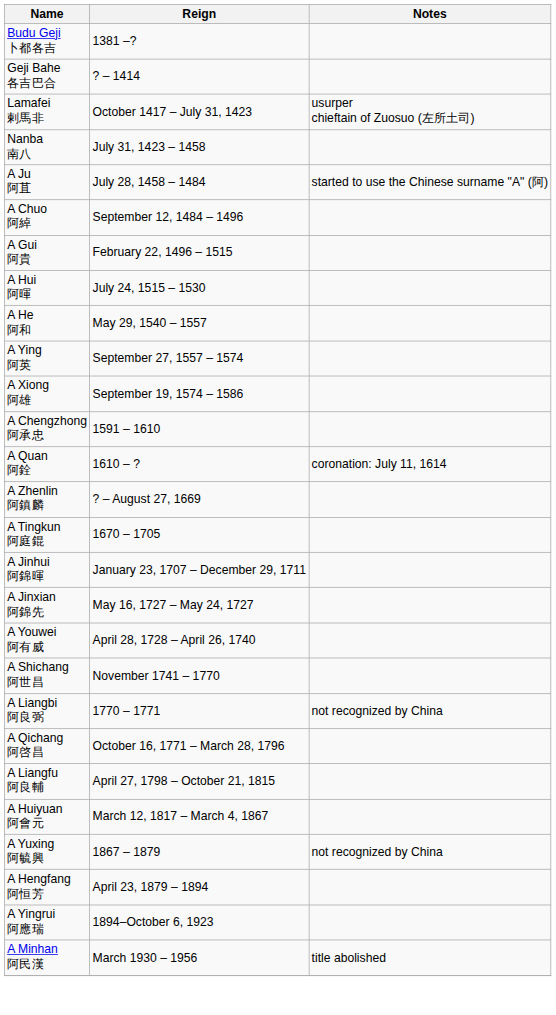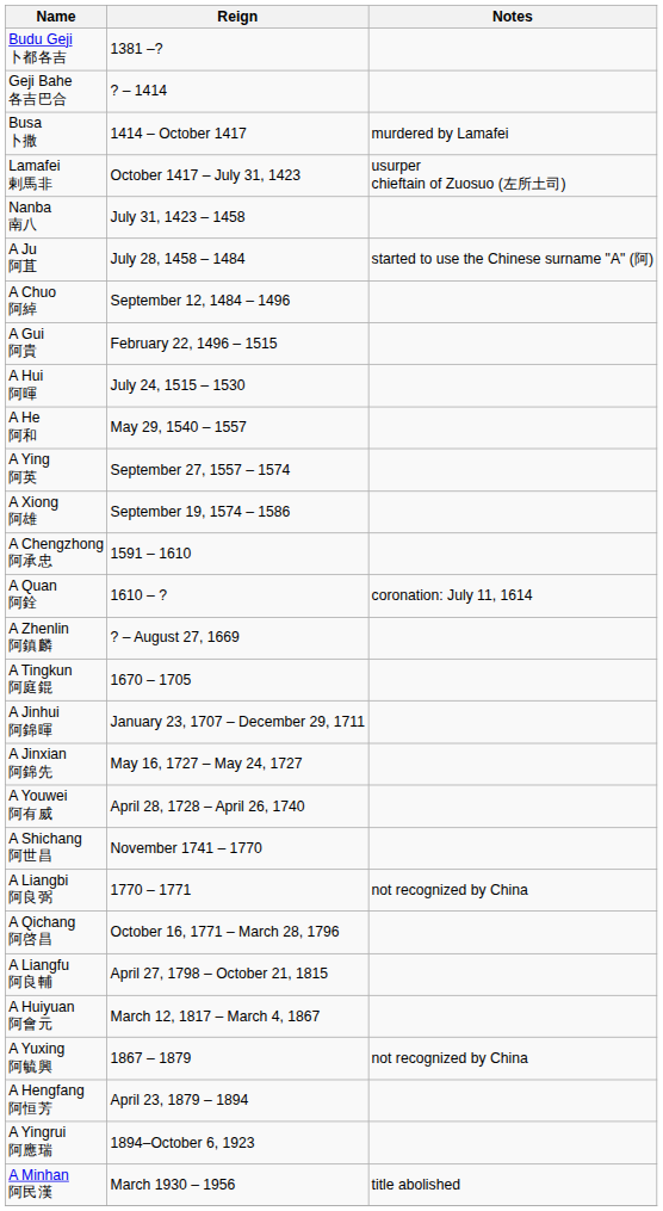+ row: Busa 卜撒 | 1414 – October 1417 | murdered by Lamafei
